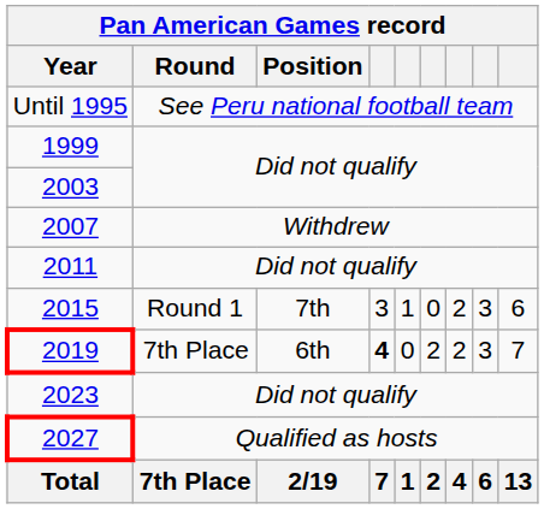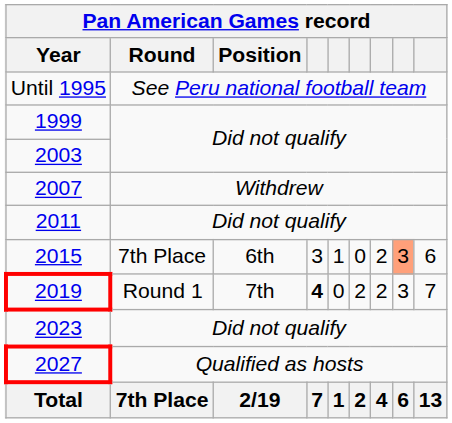2015 | Round: Round 1 -> 7th Place
2015 | Position: 7th -> 6th
2015 | column 8: no background -> lightsalmon background
2019 | Round: 7th Place -> Round 1
2019 | Position: 6th -> 7th
